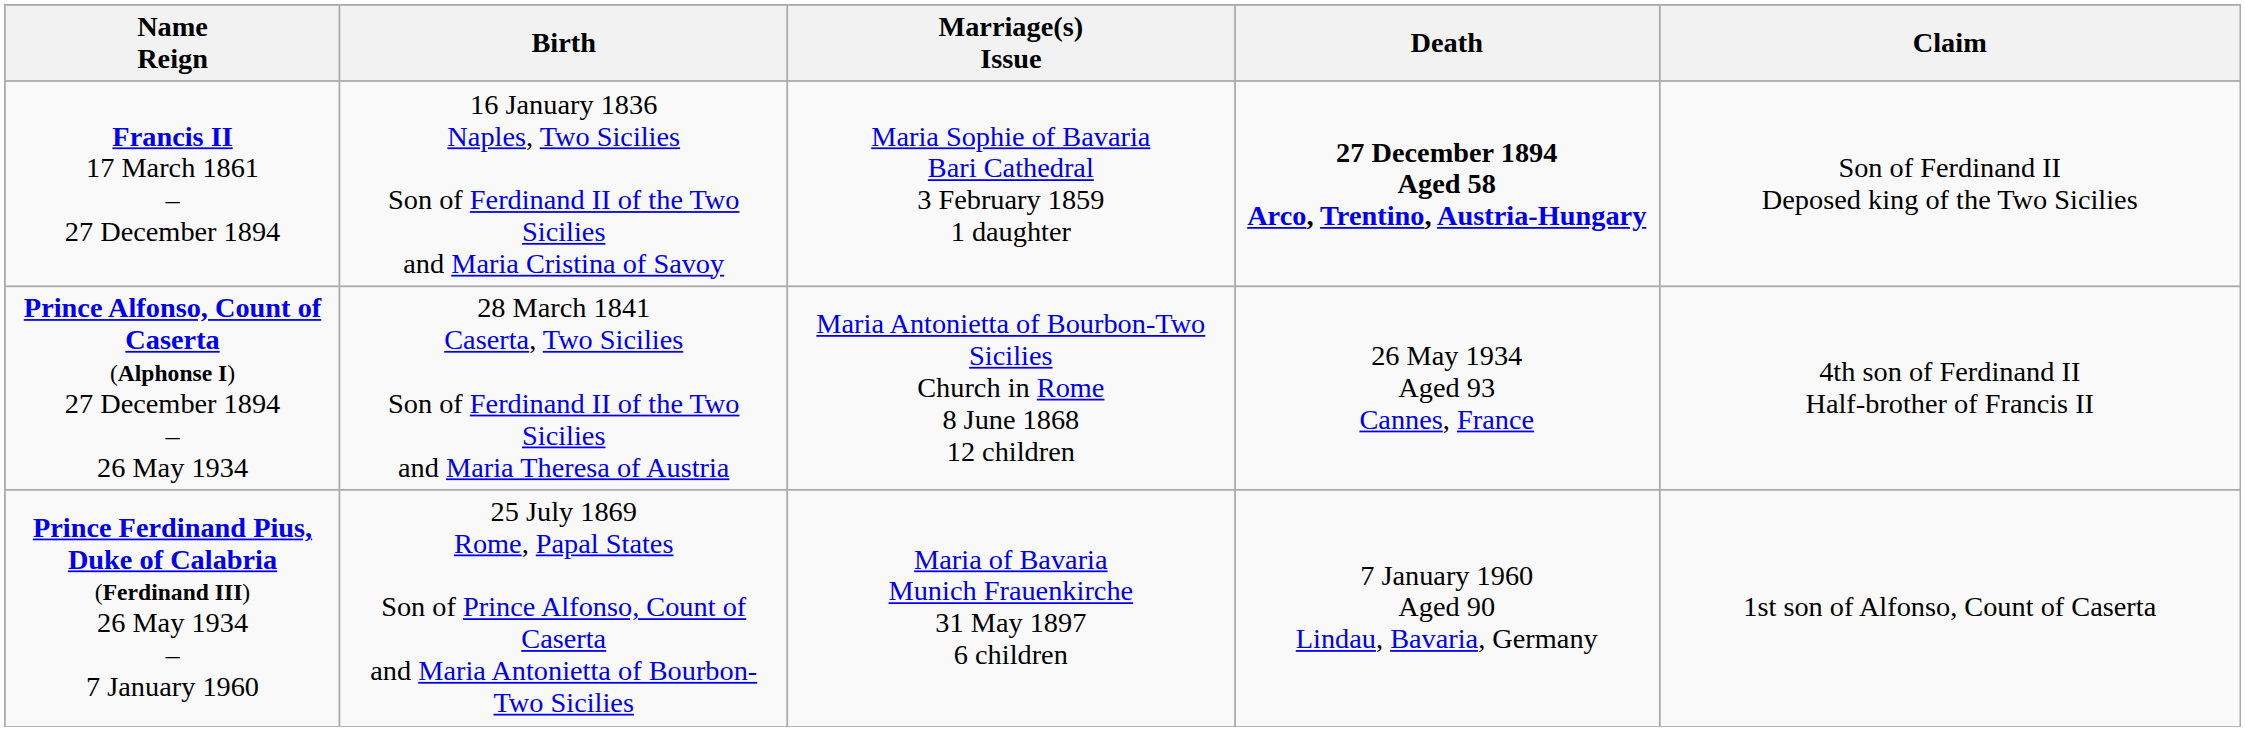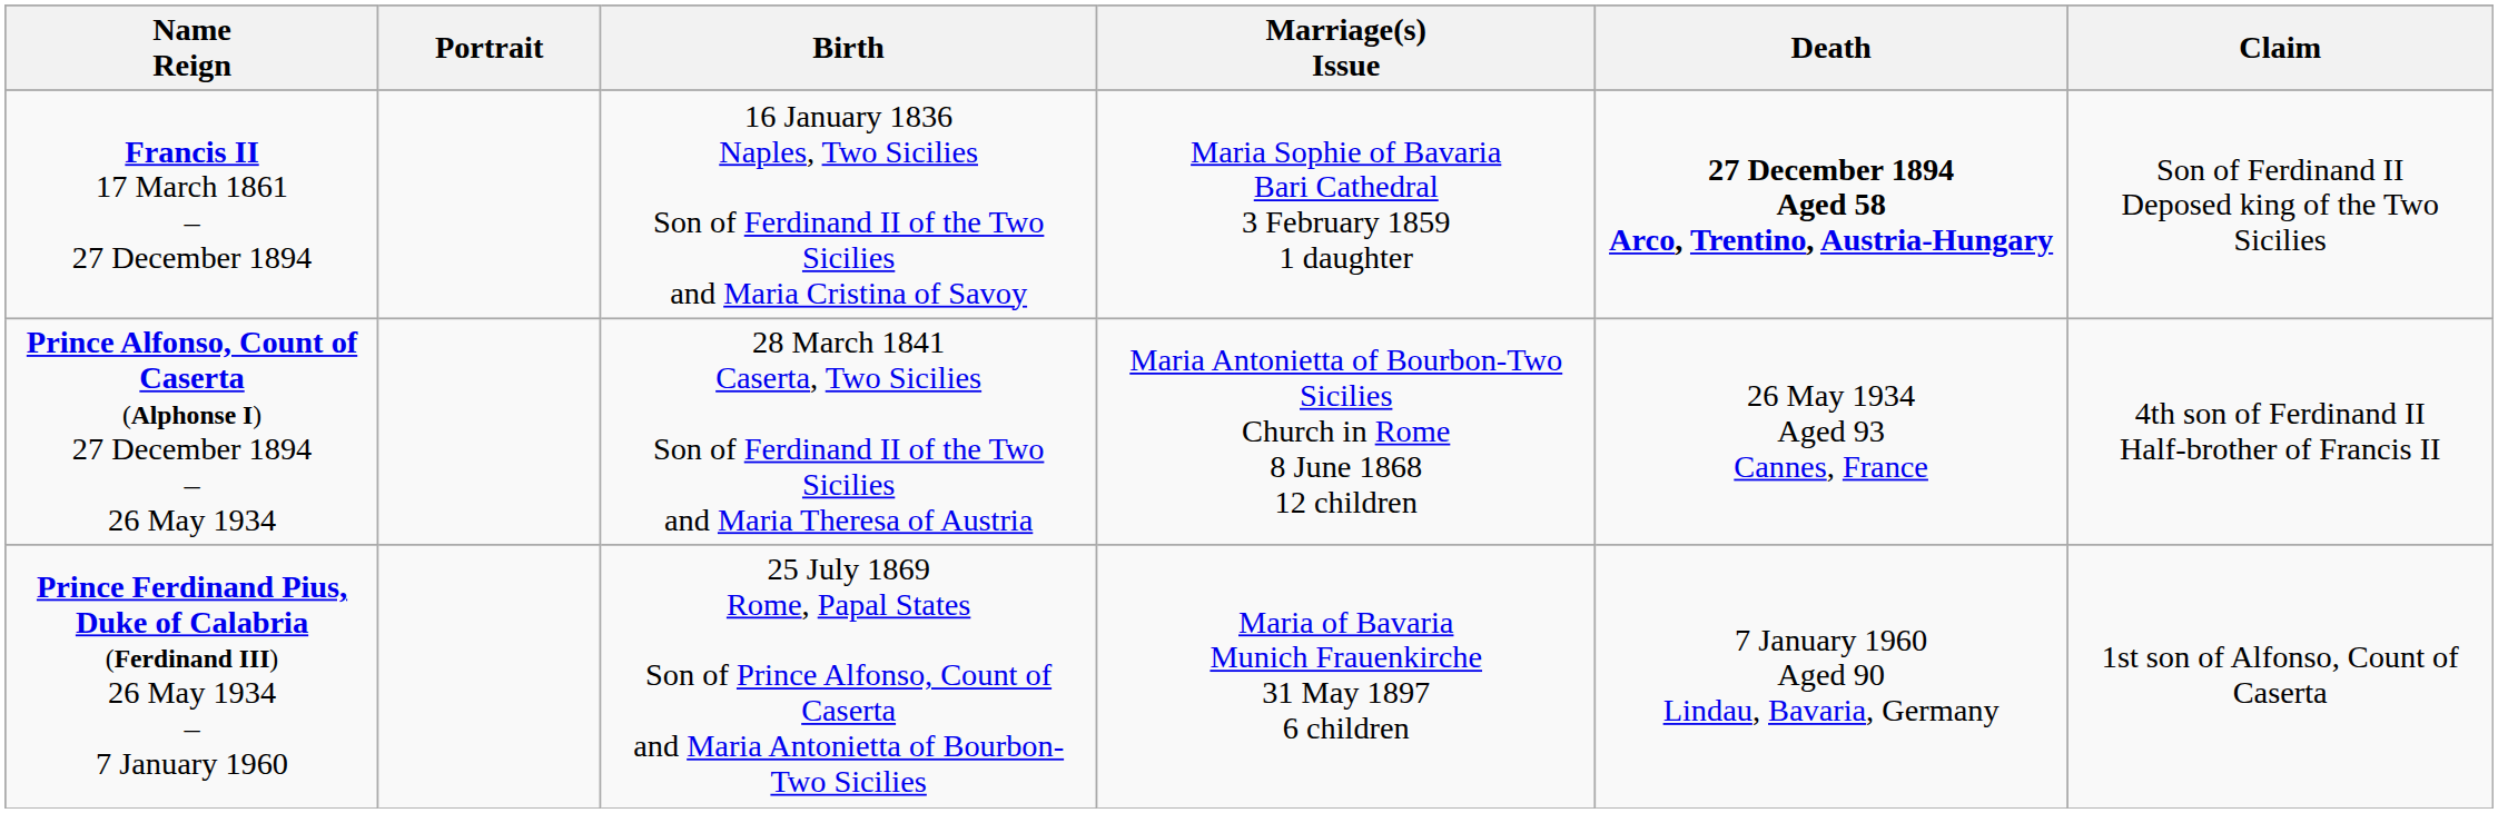+ column: Portrait
